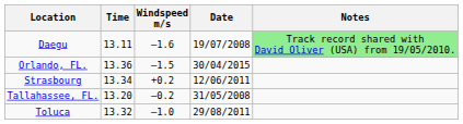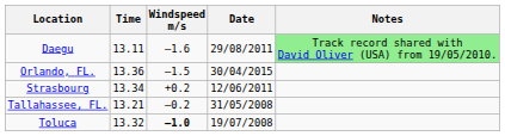Daegu | Date: 19/07/2008 -> 29/08/2011
Tallahassee, FL. | Time: 13.20 -> 13.21
Toluca | Windspeed m/s: normal -> bold
Toluca | Date: 29/08/2011 -> 19/07/2008
